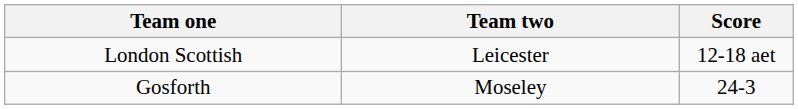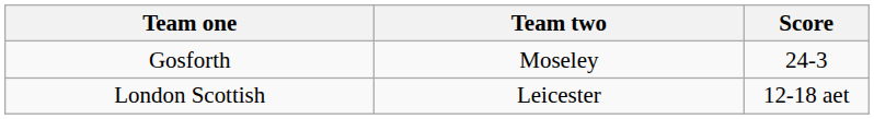rows swapped: London Scottish <-> Gosforth
